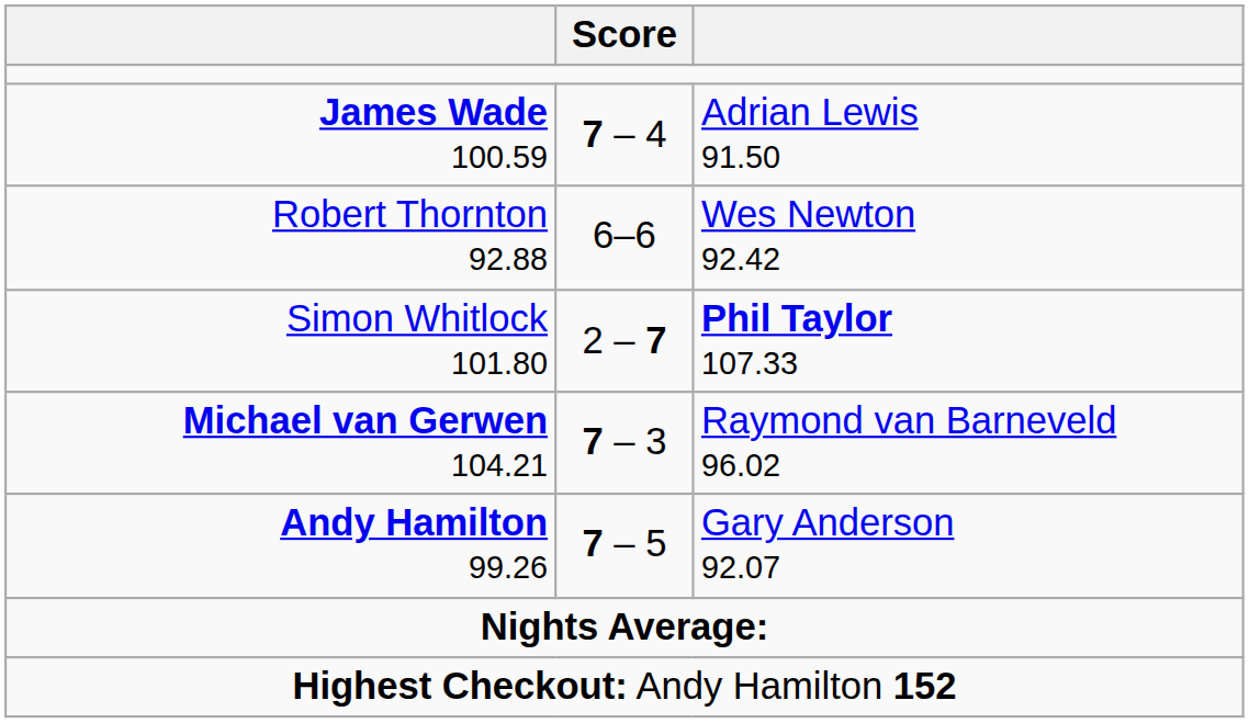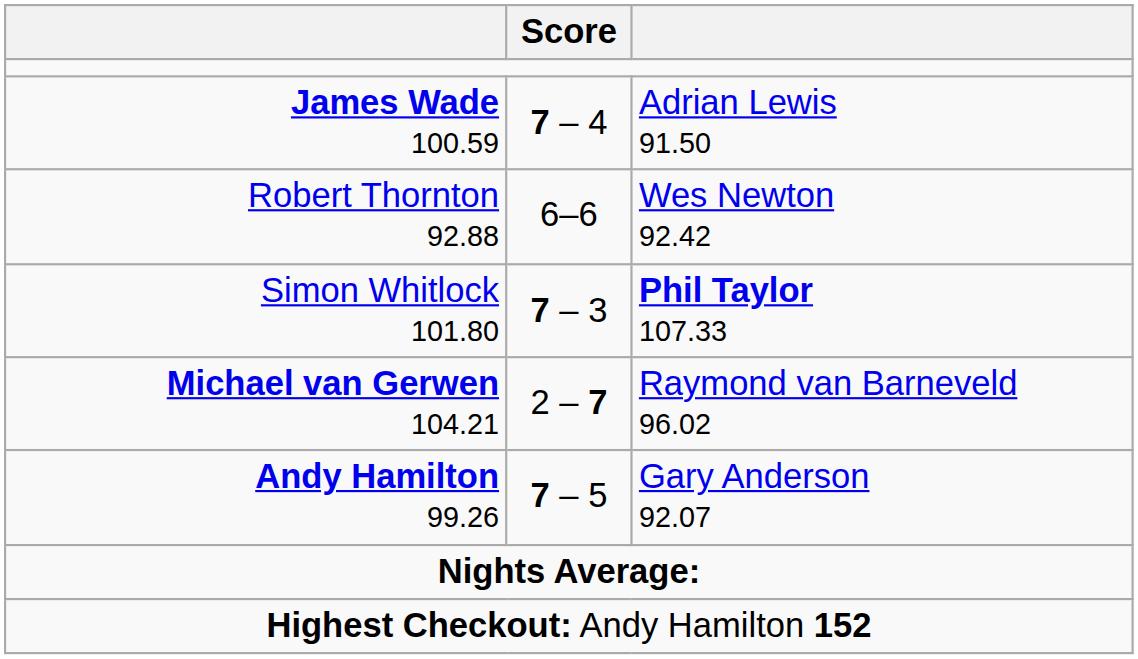Simon Whitlock 101.80 | Score: 2 – 7 -> 7 – 3
Michael van Gerwen 104.21 | Score: 7 – 3 -> 2 – 7
